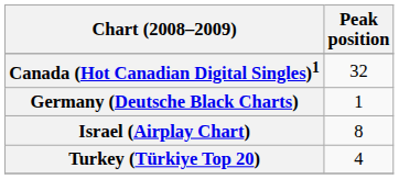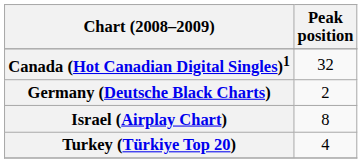Germany (Deutsche Black Charts) | Peak position: 1 -> 2
